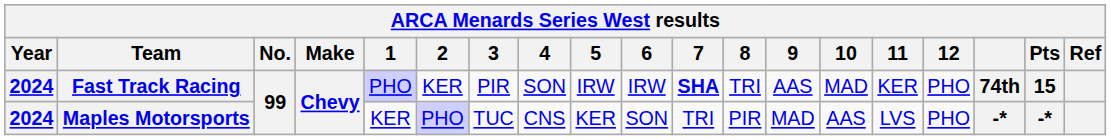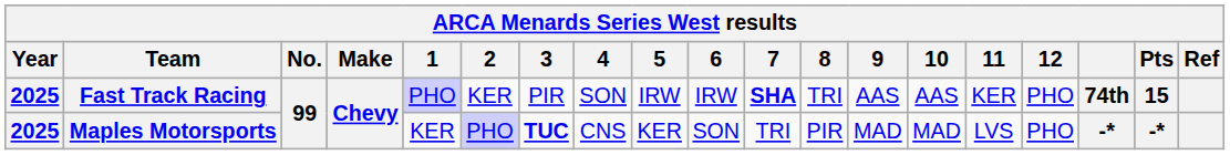Fast Track Racing | Year: 2024 -> 2025
Fast Track Racing | 10: MAD -> AAS
Maples Motorsports | Year: 2024 -> 2025
Maples Motorsports | 3: normal -> bold
Maples Motorsports | 10: AAS -> MAD
